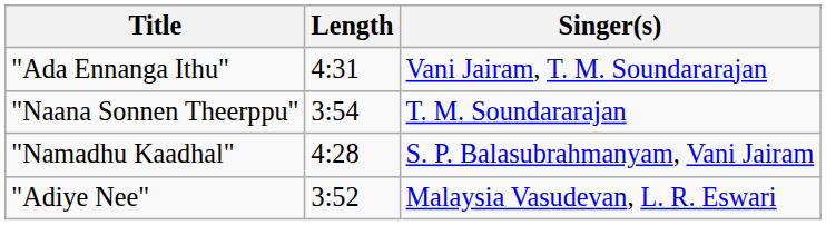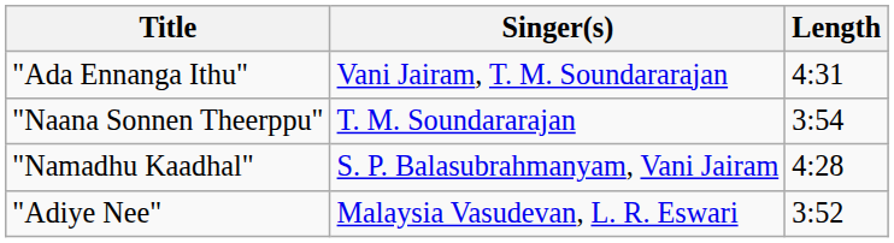columns swapped: Singer(s) <-> Length
